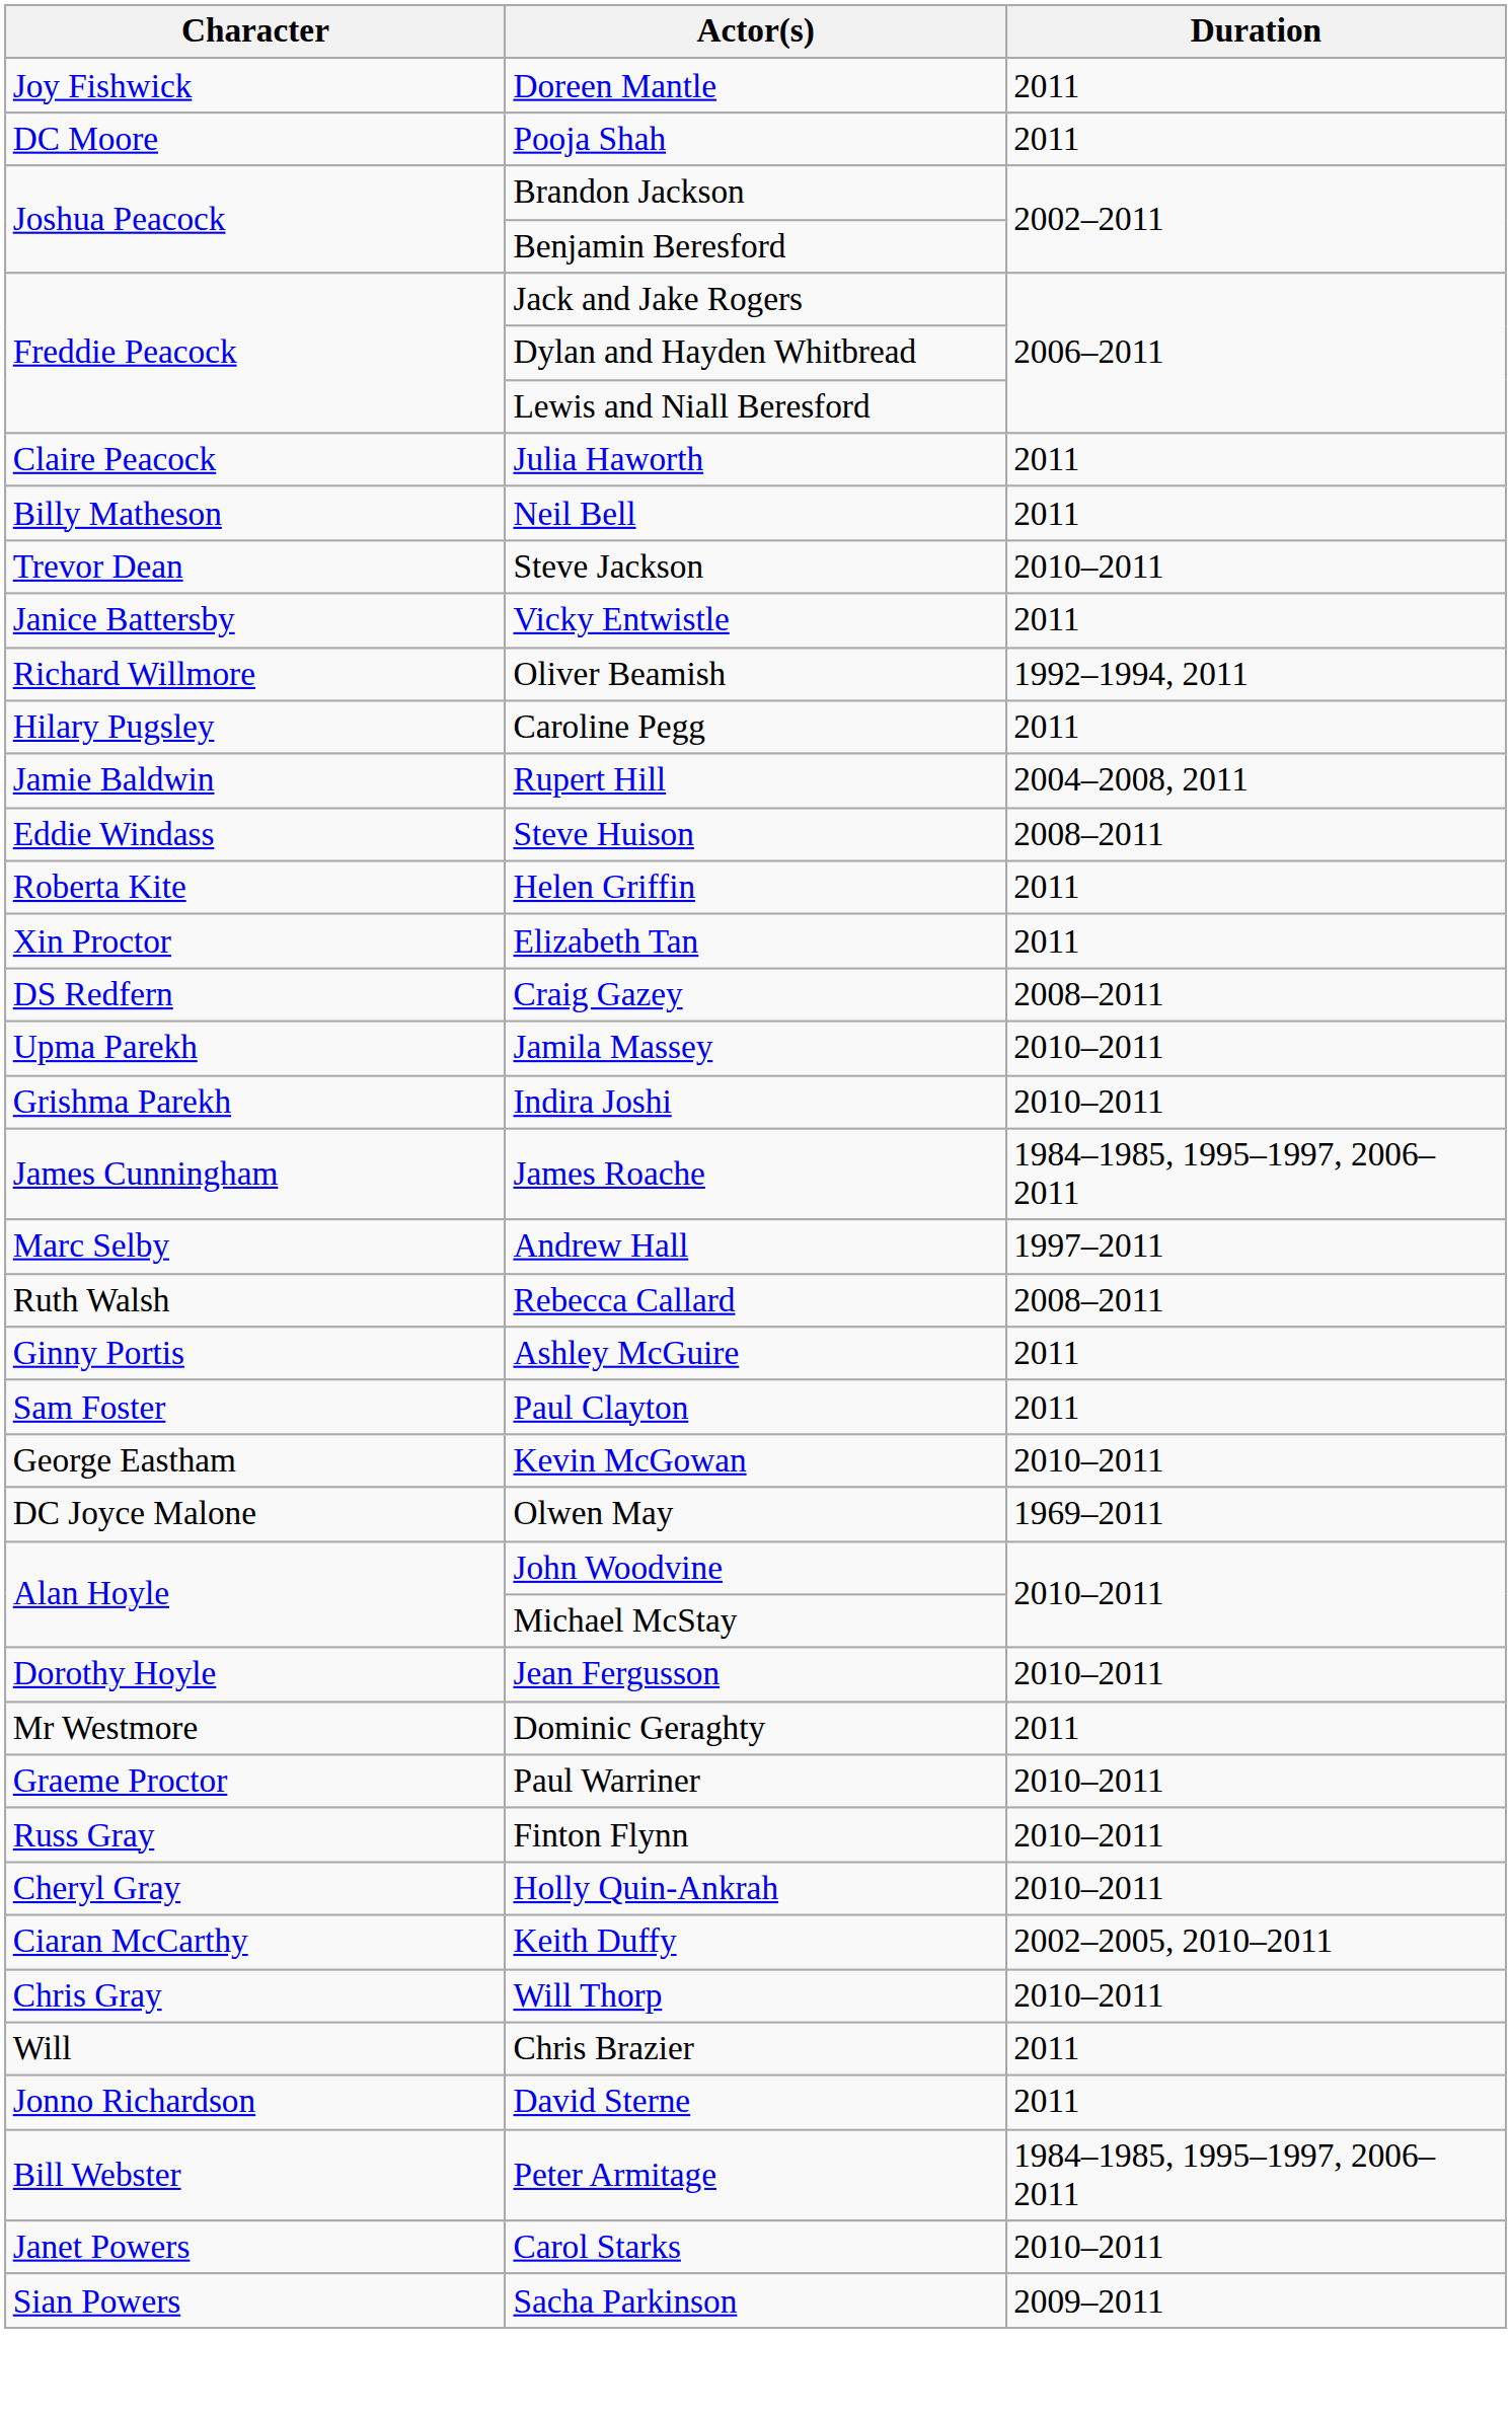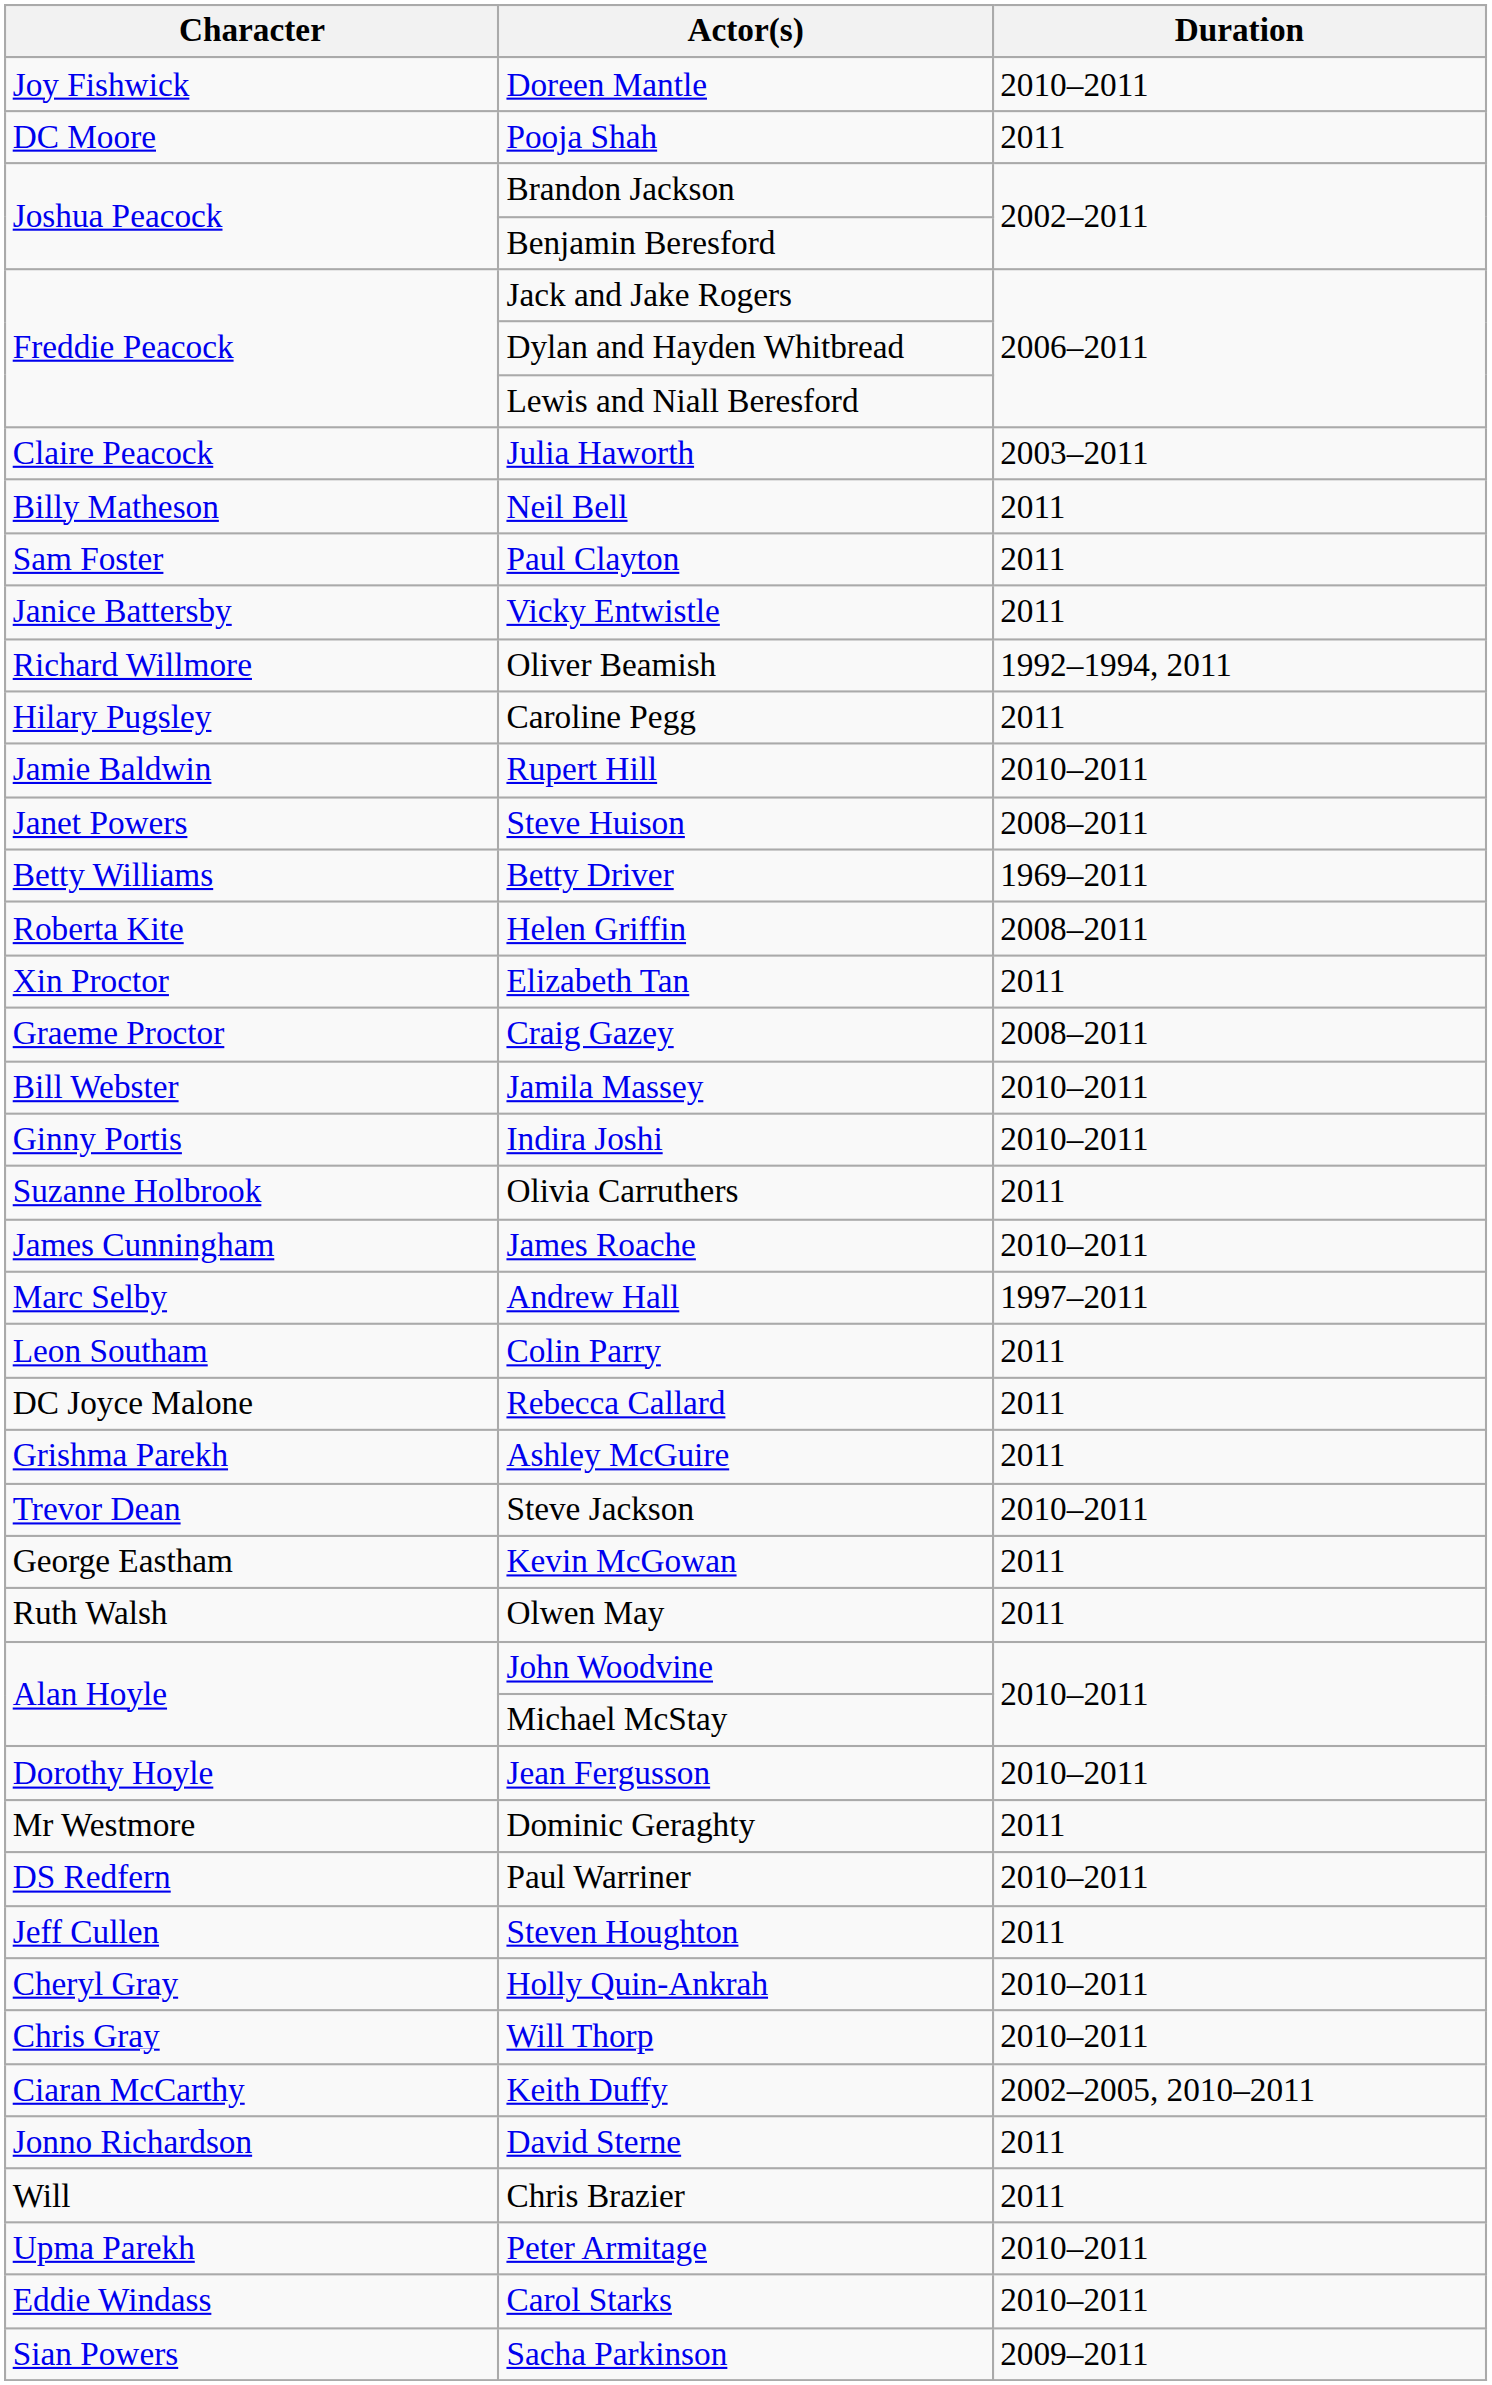Doreen Mantle | Duration: 2011 -> 2010–2011
Julia Haworth | Duration: 2011 -> 2003–2011
rows swapped: Steve Jackson <-> Paul Clayton
Rupert Hill | Duration: 2004–2008, 2011 -> 2010–2011
Steve Huison | Character: Eddie Windass -> Janet Powers
+ row: Betty Williams | Betty Driver | 1969–2011
Helen Griffin | Duration: 2011 -> 2008–2011
Craig Gazey | Character: DS Redfern -> Graeme Proctor
Jamila Massey | Character: Upma Parekh -> Bill Webster
Indira Joshi | Character: Grishma Parekh -> Ginny Portis
+ row: Suzanne Holbrook | Olivia Carruthers | 2011
James Roache | Duration: 1984–1985, 1995–1997, 2006–2011 -> 2010–2011
+ row: Leon Southam | Colin Parry | 2011
Rebecca Callard | Character: Ruth Walsh -> DC Joyce Malone
Rebecca Callard | Duration: 2008–2011 -> 2011
Ashley McGuire | Character: Ginny Portis -> Grishma Parekh
Kevin McGowan | Duration: 2010–2011 -> 2011
Olwen May | Character: DC Joyce Malone -> Ruth Walsh
Olwen May | Duration: 1969–2011 -> 2011
Paul Warriner | Character: Graeme Proctor -> DS Redfern
+ row: Jeff Cullen | Steven Houghton | 2011
- row: Russ Gray | Finton Flynn | 2010–2011
rows swapped: Will Thorp <-> Keith Duffy
rows swapped: David Sterne <-> Chris Brazier
Peter Armitage | Character: Bill Webster -> Upma Parekh
Peter Armitage | Duration: 1984–1985, 1995–1997, 2006–2011 -> 2010–2011
Carol Starks | Character: Janet Powers -> Eddie Windass
